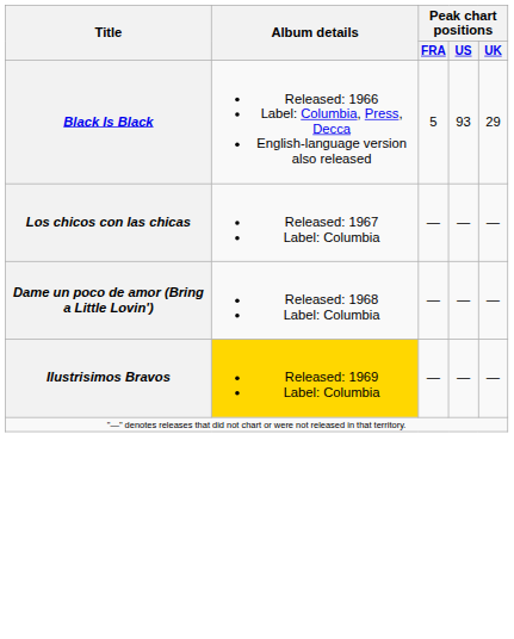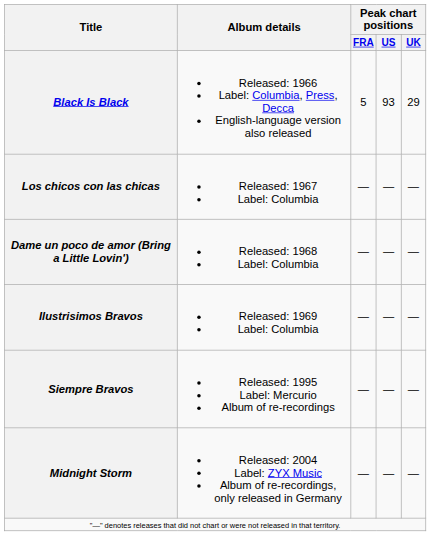Ilustrisimos Bravos | Album details: gold background -> no background
+ row: Siempre Bravos | Released: 1995 Label: Mercurio Album of re-recordings | — | — | —
+ row: Midnight Storm | Released: 2004 Label: ZYX Music Album of re-recordings, only released in Germany | — | — | —
